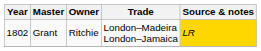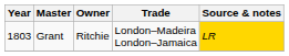Grant | Year: 1802 -> 1803
